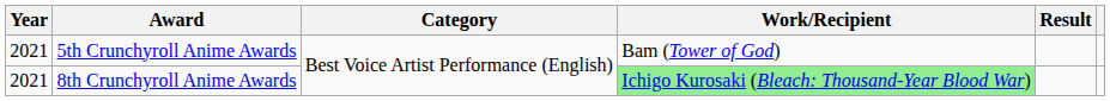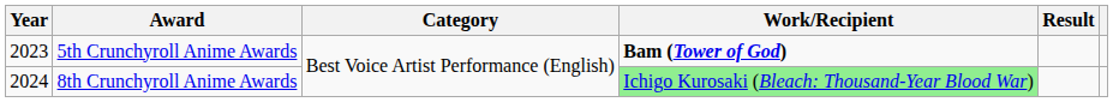5th Crunchyroll Anime Awards | Year: 2021 -> 2023
5th Crunchyroll Anime Awards | Work/Recipient: normal -> bold
8th Crunchyroll Anime Awards | Year: 2021 -> 2024
